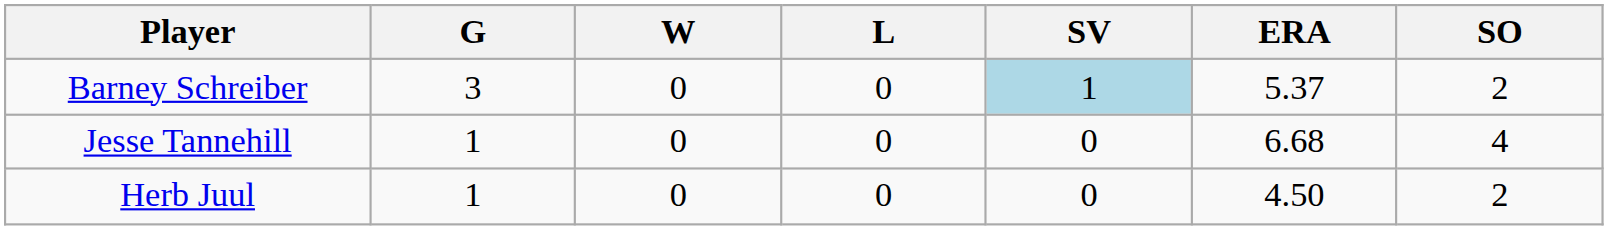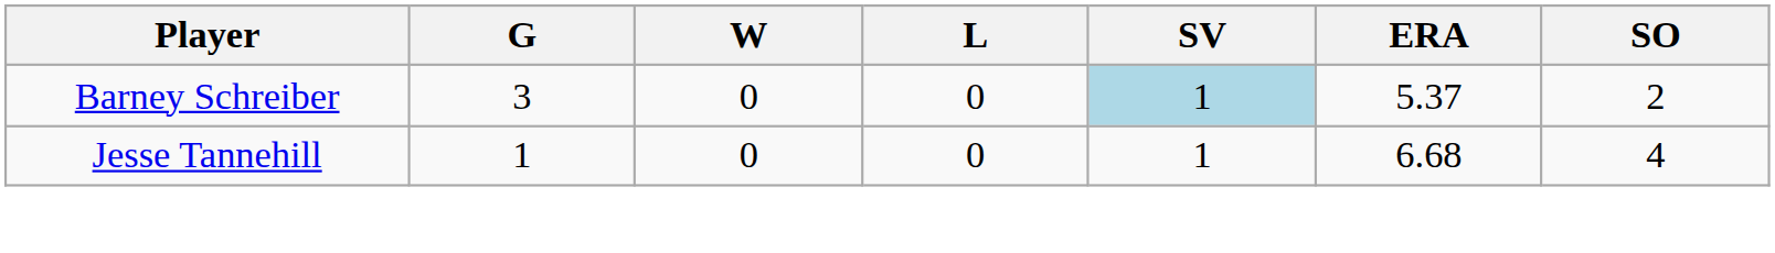Jesse Tannehill | SV: 0 -> 1
- row: Herb Juul | 1 | 0 | 0 | 0 | 4.50 | 2
